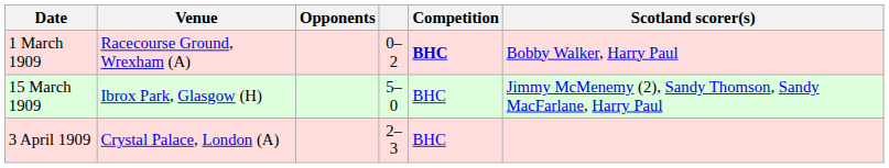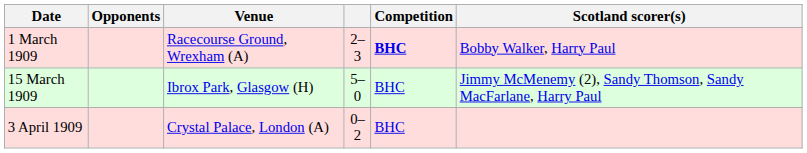columns swapped: Venue <-> Opponents
1 March 1909 | column 4: 0–2 -> 2–3
3 April 1909 | column 4: 2–3 -> 0–2
